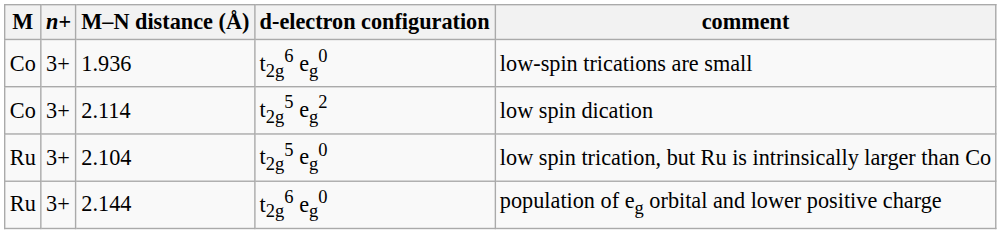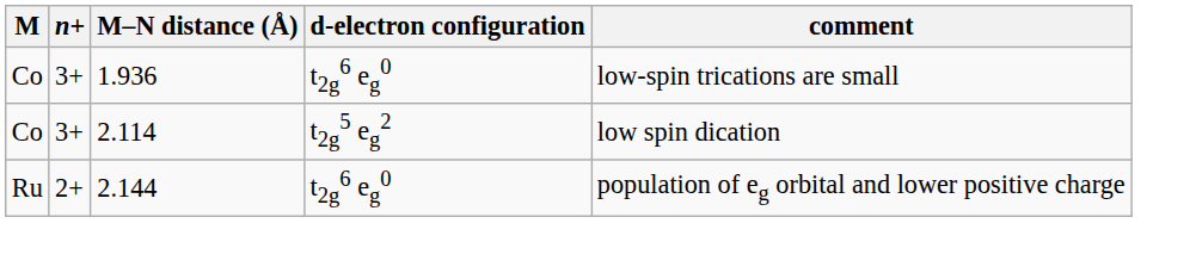- row: Ru | 3+ | 2.104 | t2g5 eg0 | low spin trication, but Ru is intrinsically larger than Co
2.144 | n+: 3+ -> 2+
